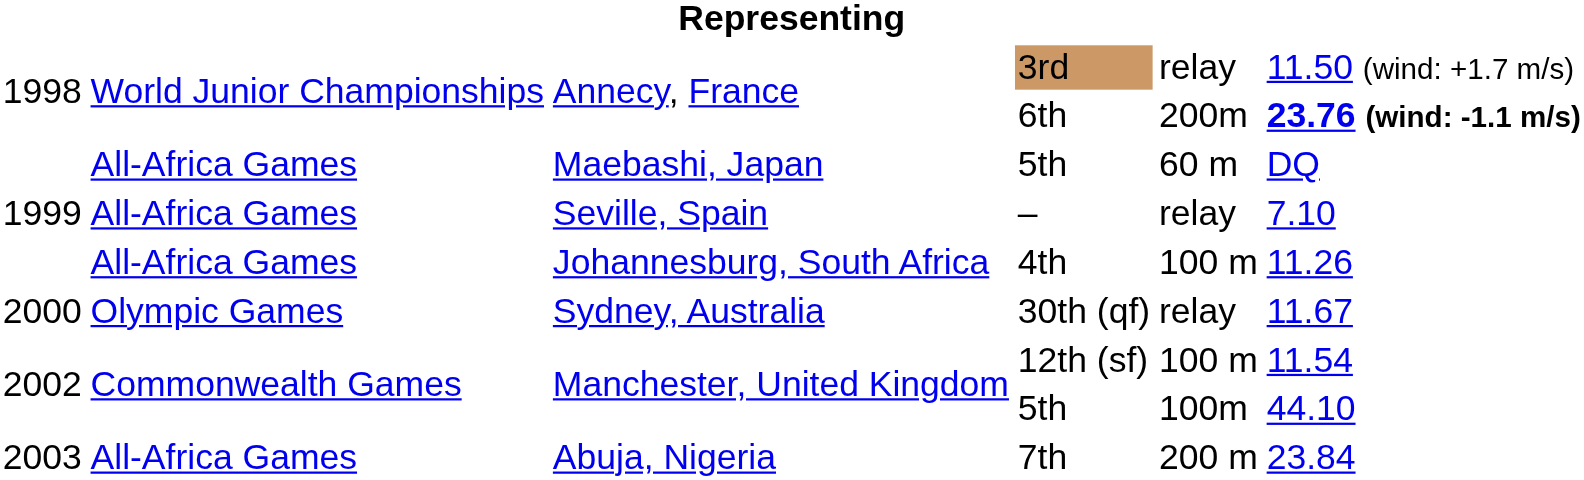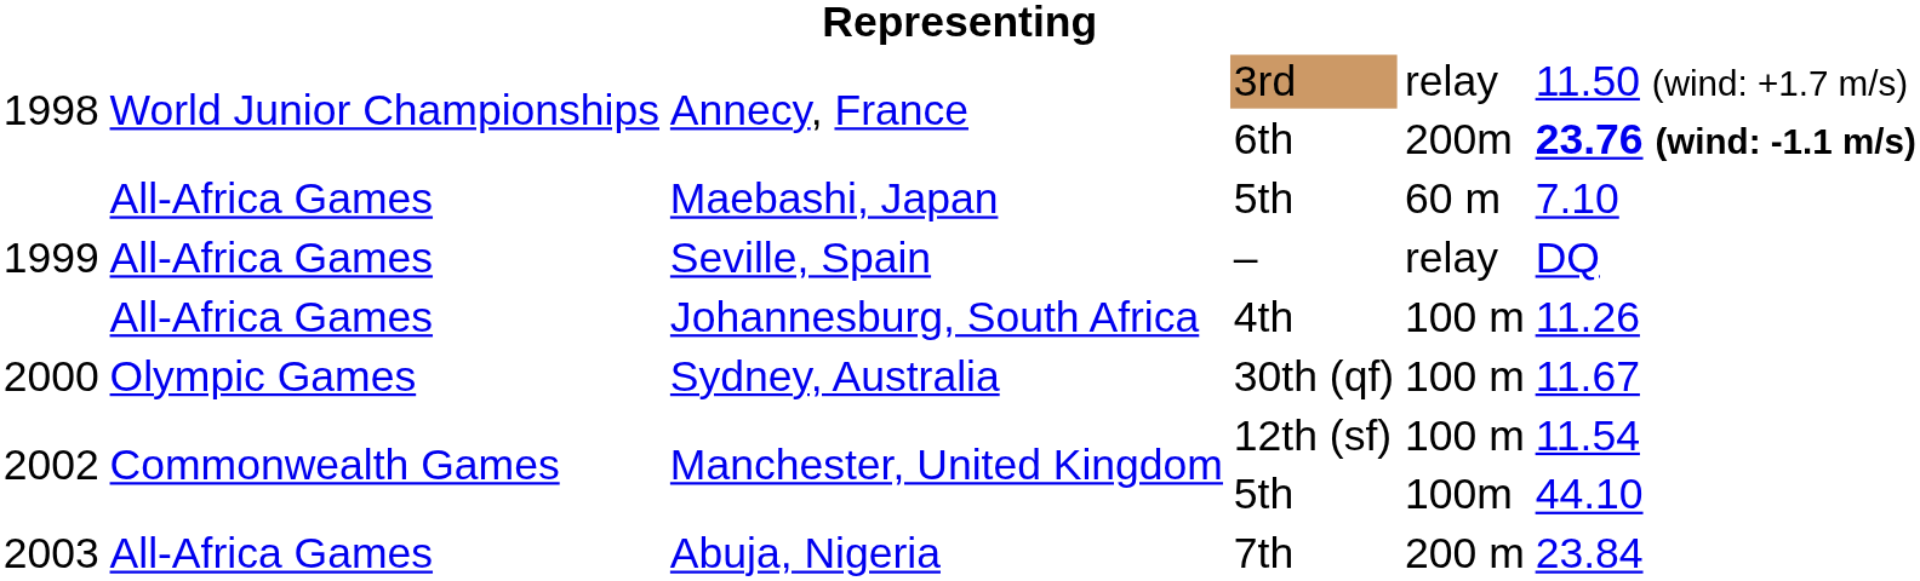Maebashi, Japan / 5th | column 6: DQ -> 7.10
– | column 6: 7.10 -> DQ
30th (qf) | column 5: relay -> 100 m
